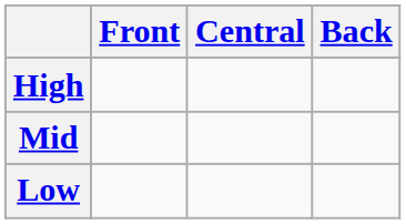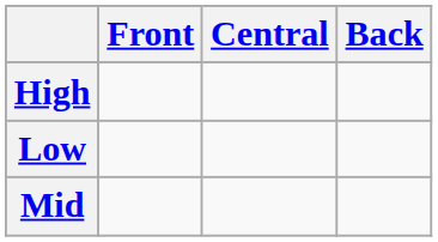rows swapped: Mid <-> Low
